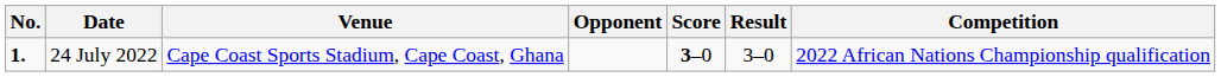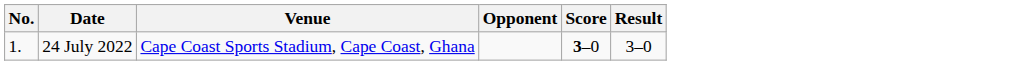- column: Competition | 2022 African Nations Championship qualification
24 July 2022 | No.: bold -> normal
